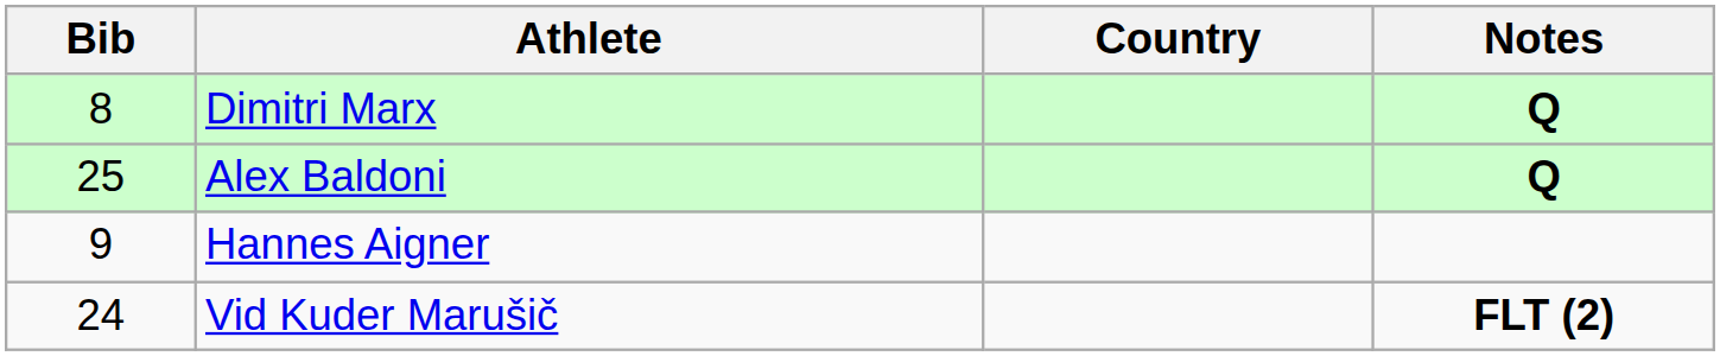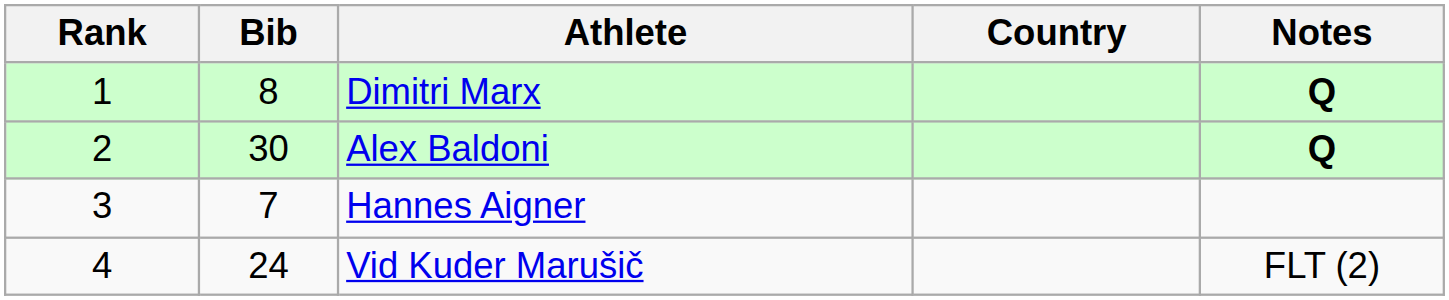+ column: Rank | 1 | 2 | 3 | 4
Alex Baldoni | Bib: 25 -> 30
Hannes Aigner | Bib: 9 -> 7
Vid Kuder Marušič | Notes: bold -> normal
